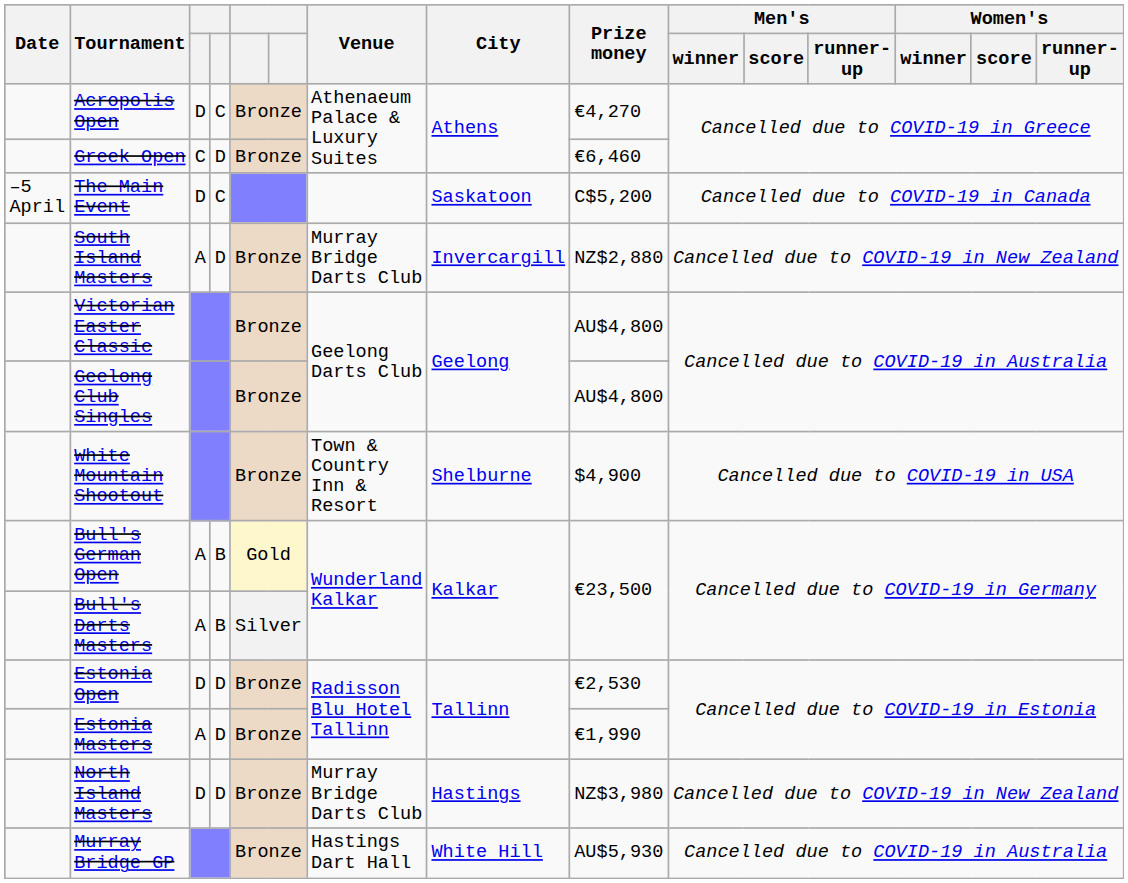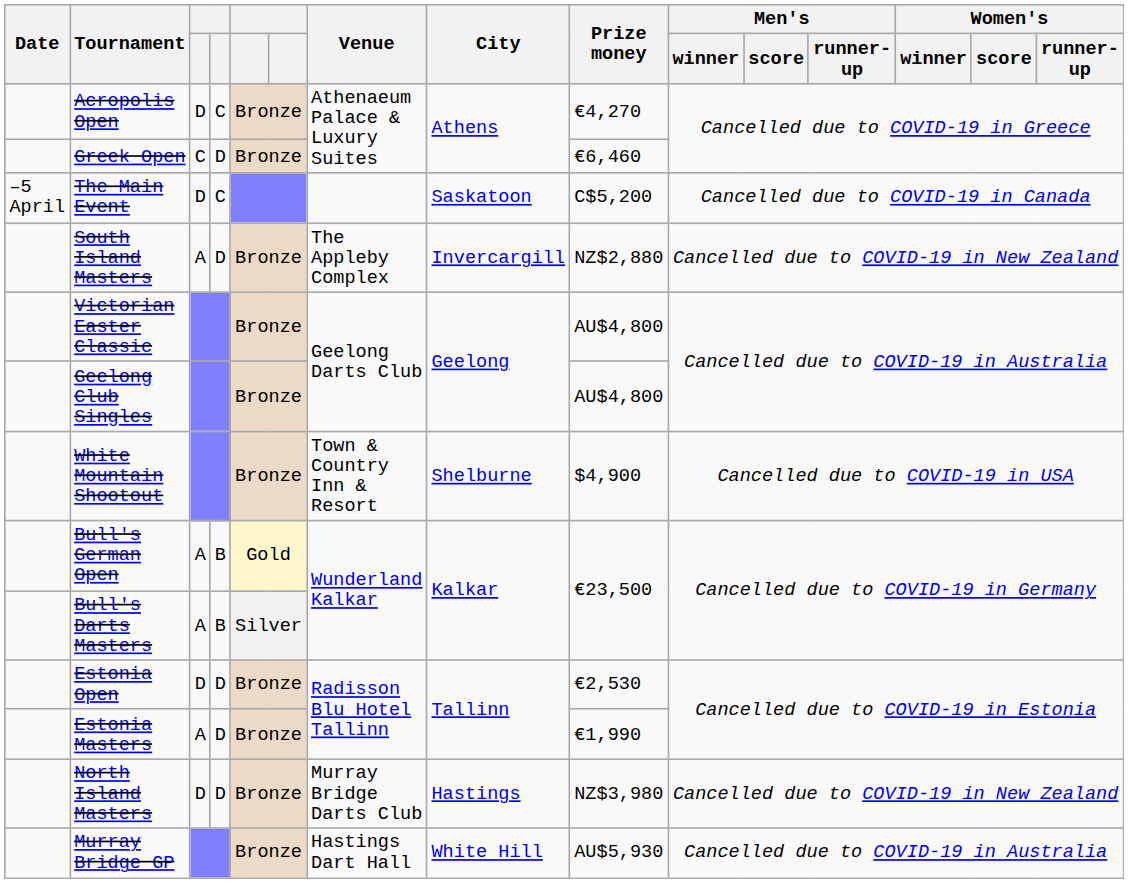South Island Masters | Venue: Murray Bridge Darts Club -> The Appleby Complex
